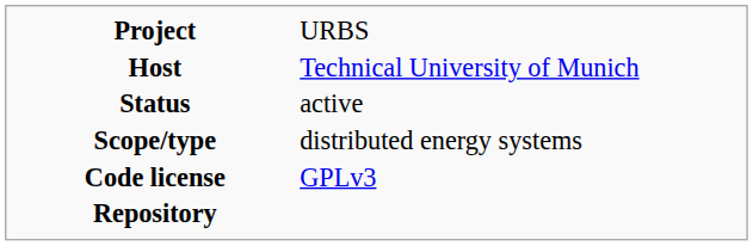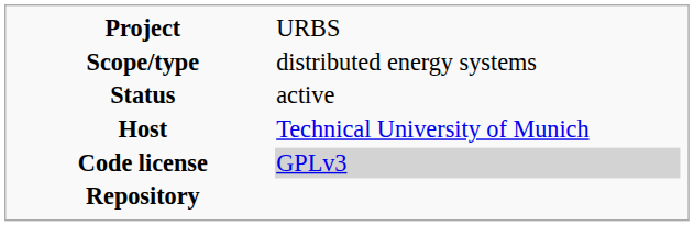rows swapped: Host <-> Scope/type
Code license | column 2: no background -> lightgrey background
